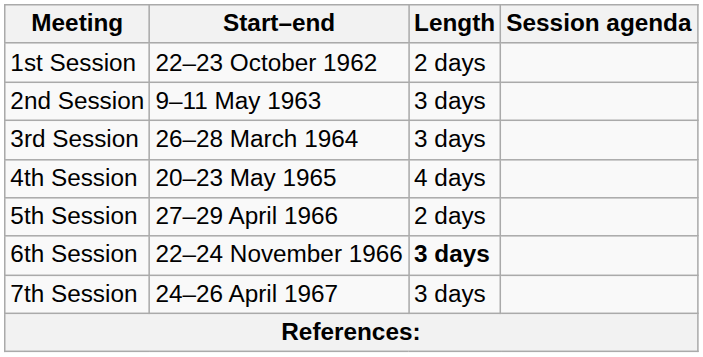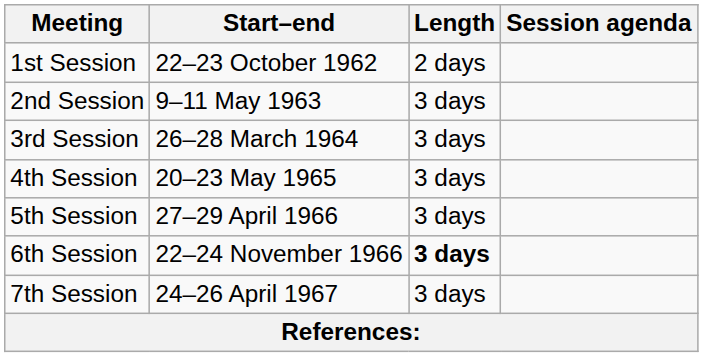4th Session | Length: 4 days -> 3 days
5th Session | Length: 2 days -> 3 days
